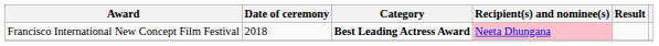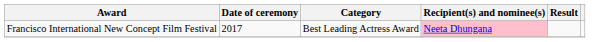Francisco International New Concept Film Festival | Date of ceremony: 2018 -> 2017
Francisco International New Concept Film Festival | Category: bold -> normal
